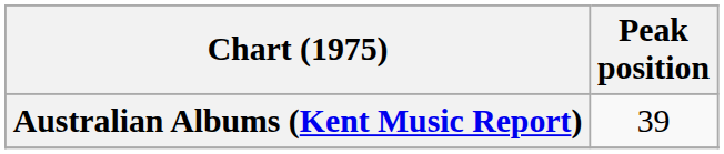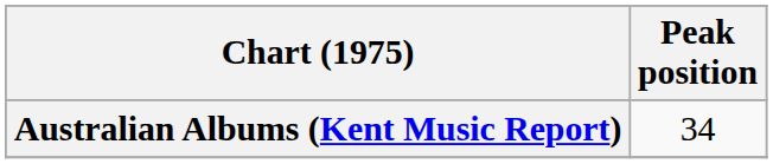Australian Albums (Kent Music Report) | Peak position: 39 -> 34
